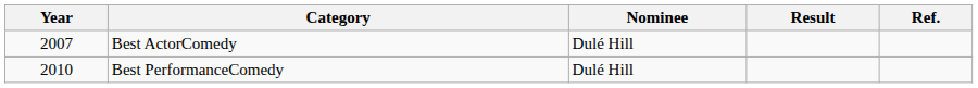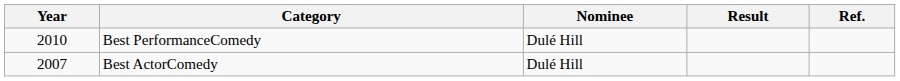rows swapped: Best ActorComedy <-> Best PerformanceComedy
